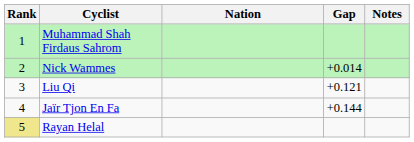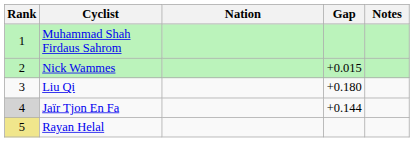Nick Wammes | Gap: +0.014 -> +0.015
Liu Qi | Gap: +0.121 -> +0.180
Jaïr Tjon En Fa | Rank: no background -> lightgrey background
